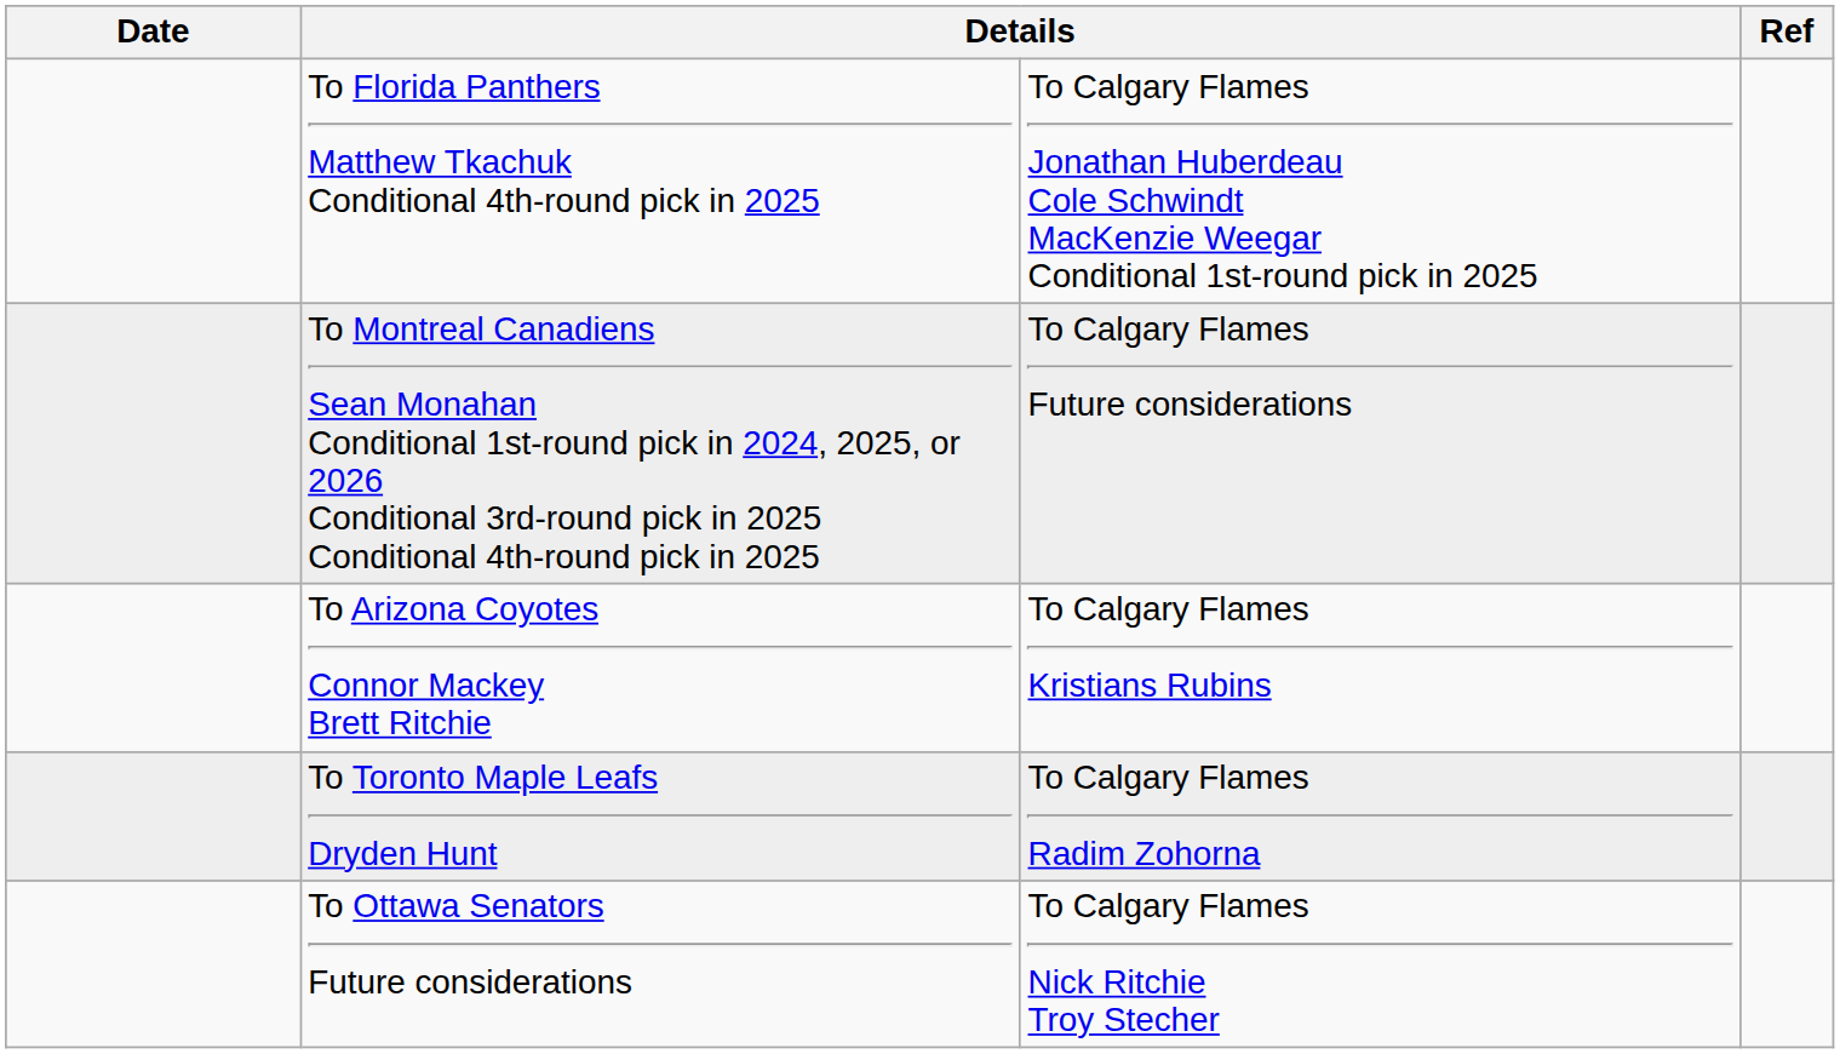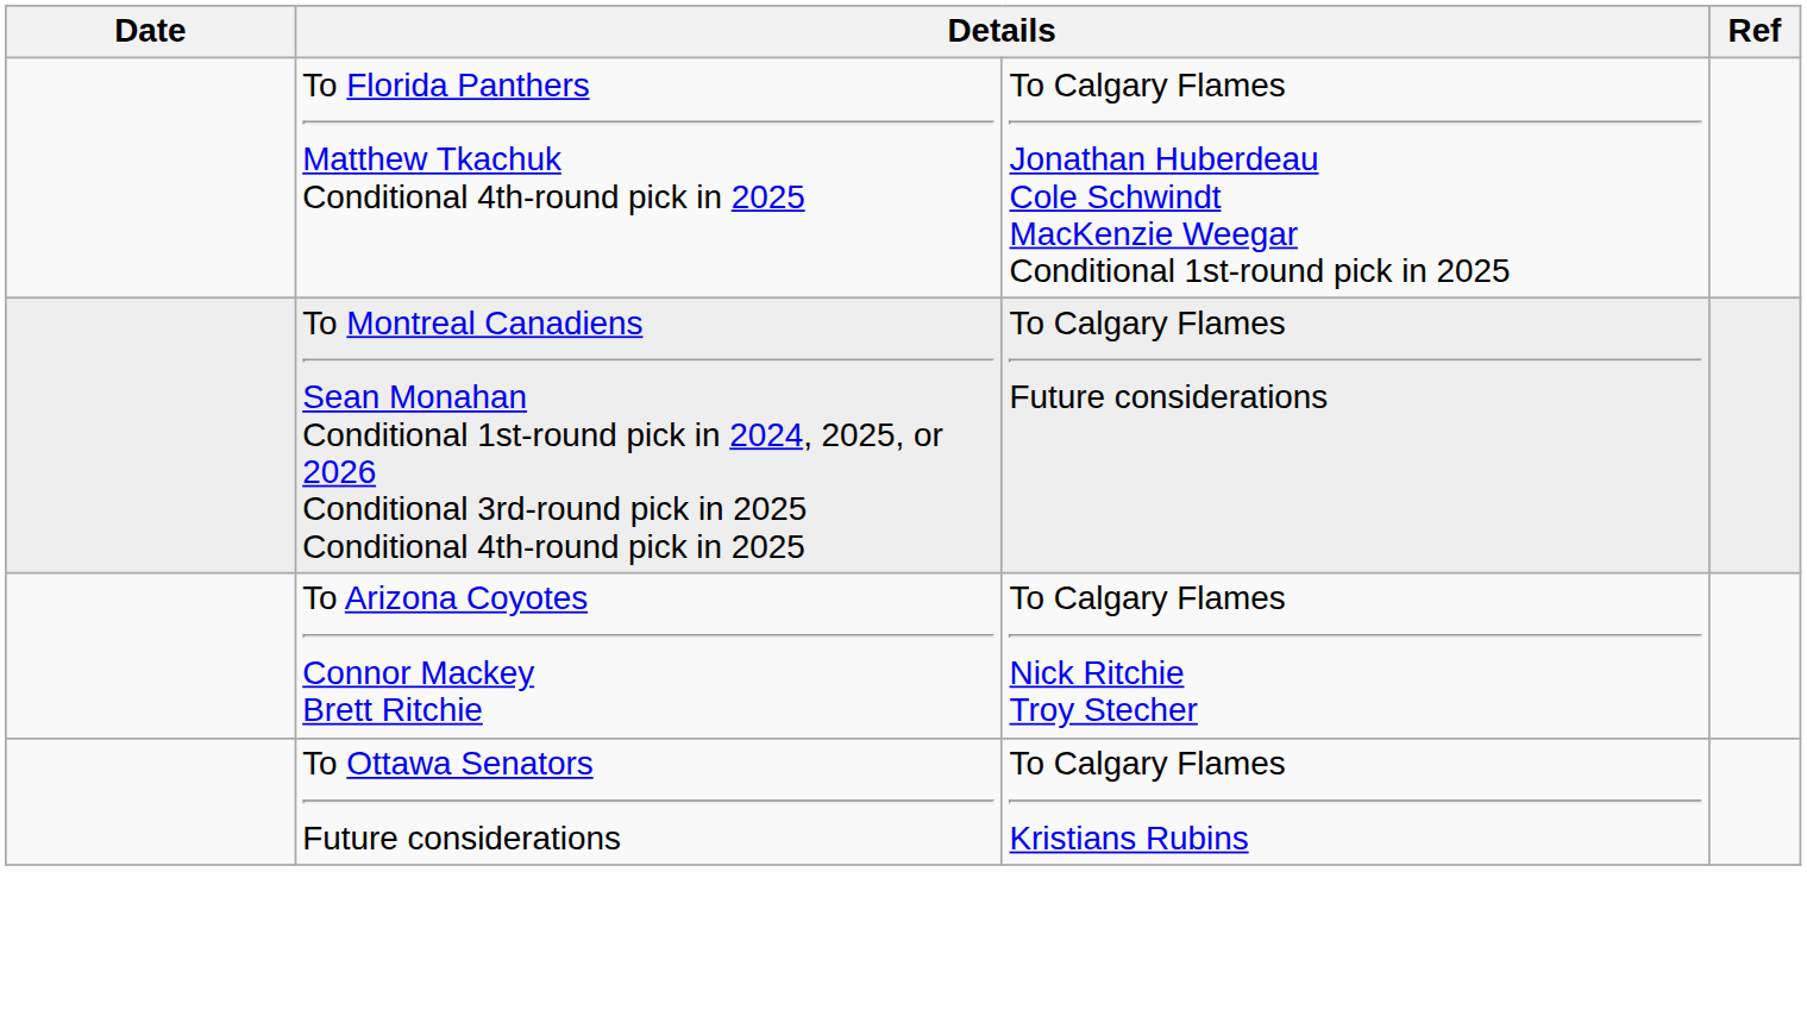To Arizona Coyotes Connor Mackey Brett Ritchie | column 3: To Calgary Flames Kristians Rubins -> To Calgary Flames Nick Ritchie Troy Stecher
- row: To Toronto Maple Leafs Dryden Hunt | To Calgary Flames Radim Zohorna
To Ottawa Senators Future considerations | column 3: To Calgary Flames Nick Ritchie Troy Stecher -> To Calgary Flames Kristians Rubins
